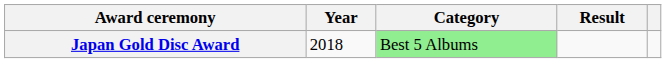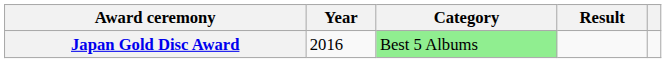Japan Gold Disc Award | Year: 2018 -> 2016
